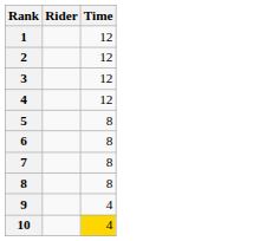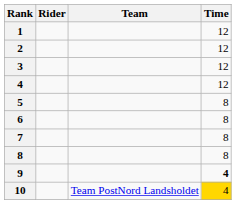+ column: Team | Team PostNord Landsholdet
9 | Time: normal -> bold
